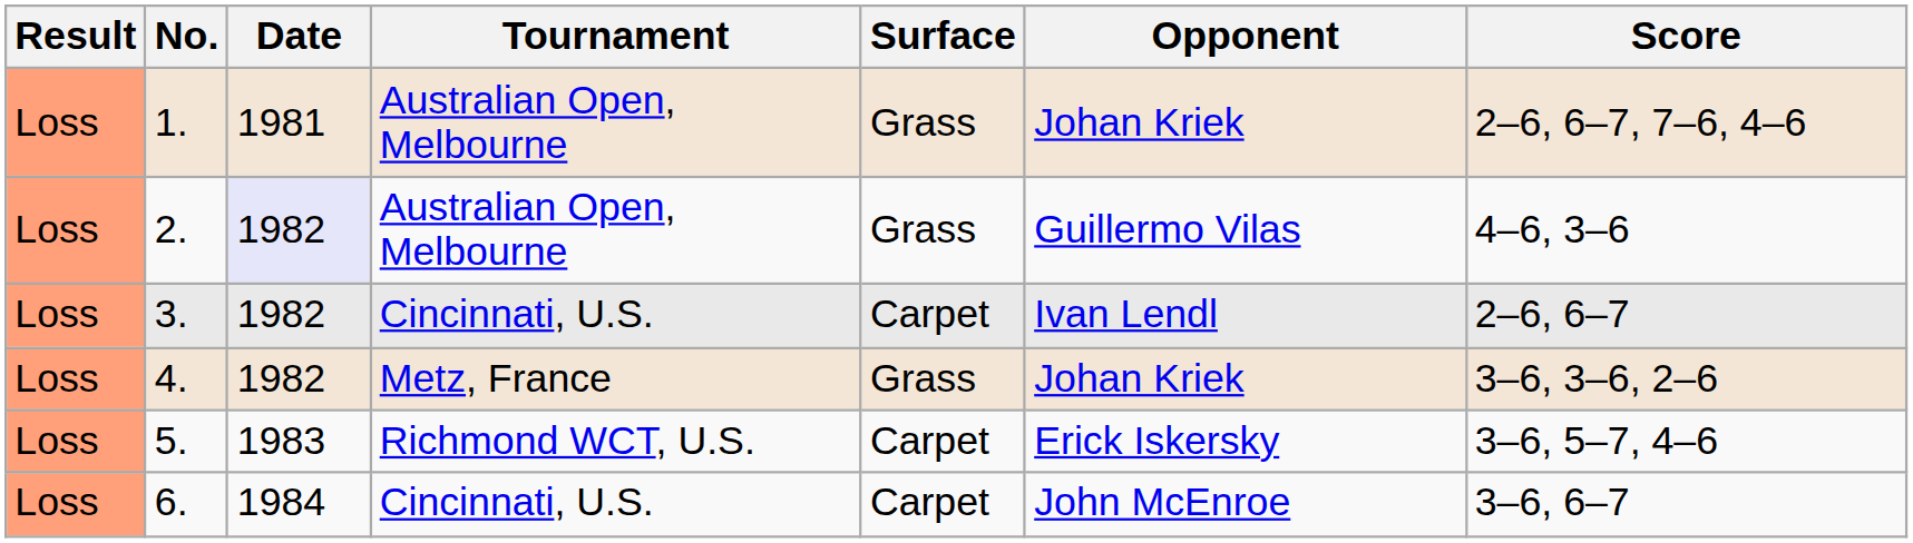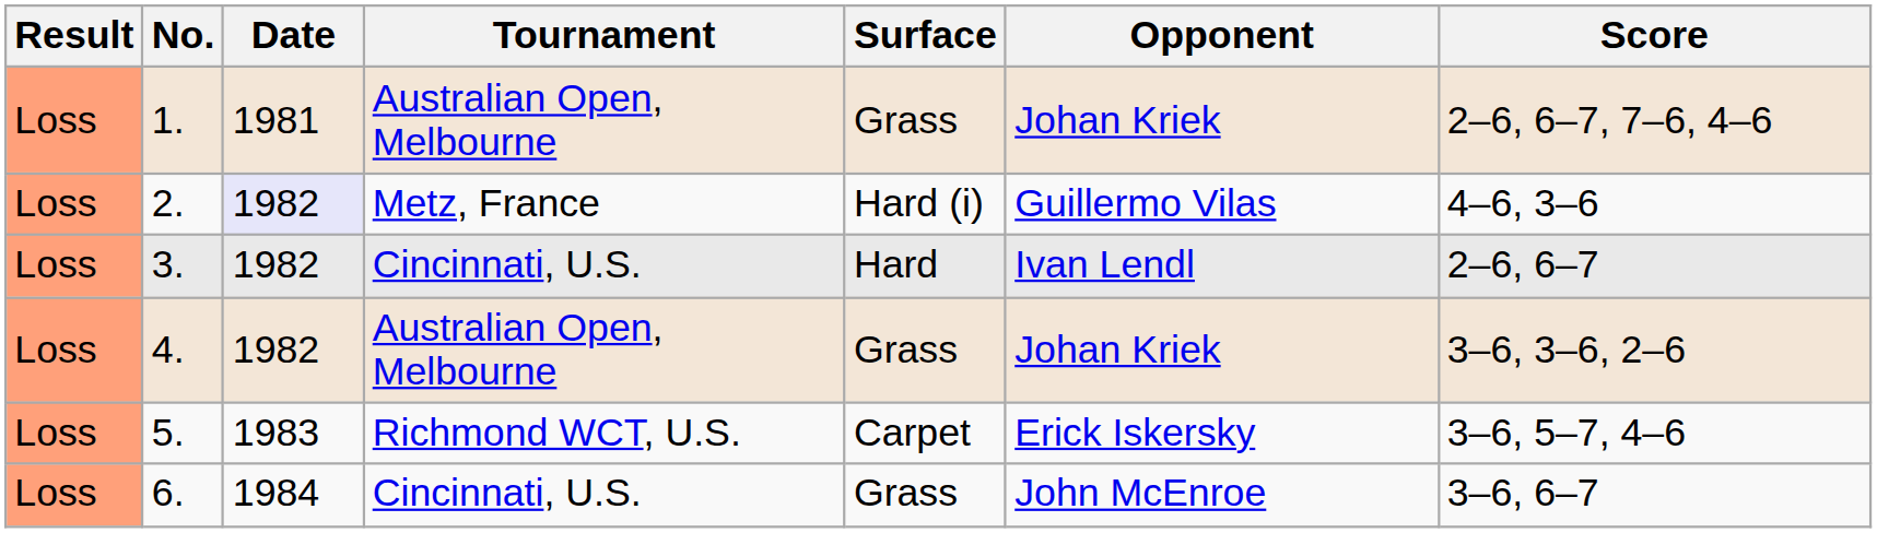2. | Tournament: Australian Open, Melbourne -> Metz, France
2. | Surface: Grass -> Hard (i)
3. | Surface: Carpet -> Hard
4. | Tournament: Metz, France -> Australian Open, Melbourne
6. | Surface: Carpet -> Grass
